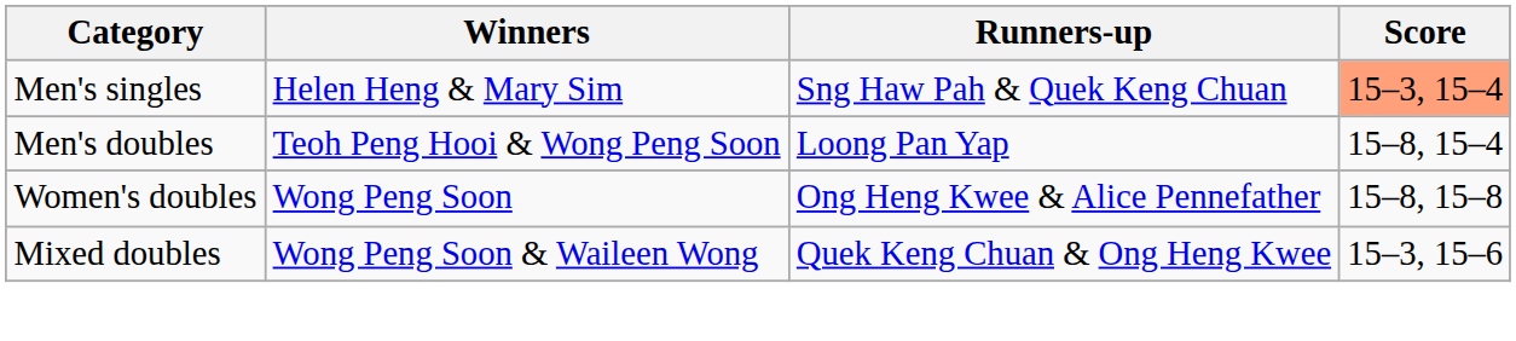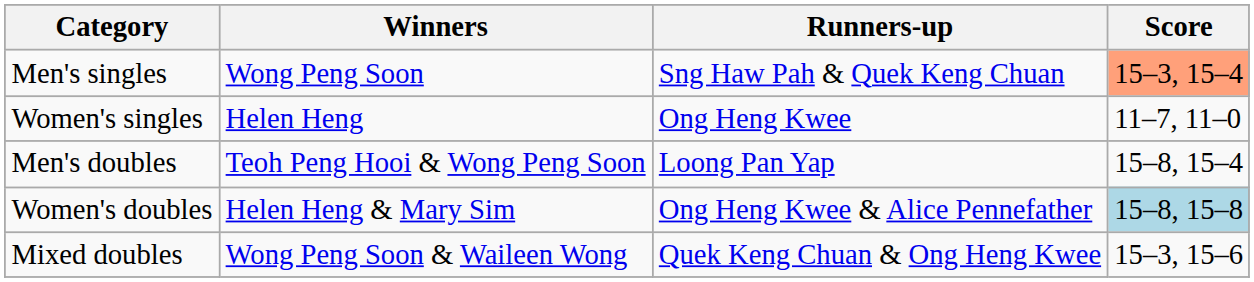Men's singles | Winners: Helen Heng & Mary Sim -> Wong Peng Soon
+ row: Women's singles | Helen Heng | Ong Heng Kwee | 11–7, 11–0
Women's doubles | Winners: Wong Peng Soon -> Helen Heng & Mary Sim
Women's doubles | Score: no background -> lightblue background
